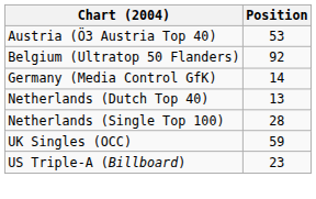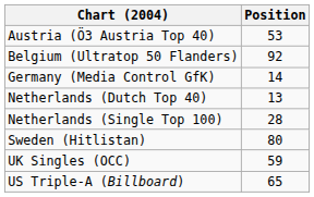+ row: Sweden (Hitlistan) | 80
US Triple-A (Billboard) | Position: 23 -> 65
